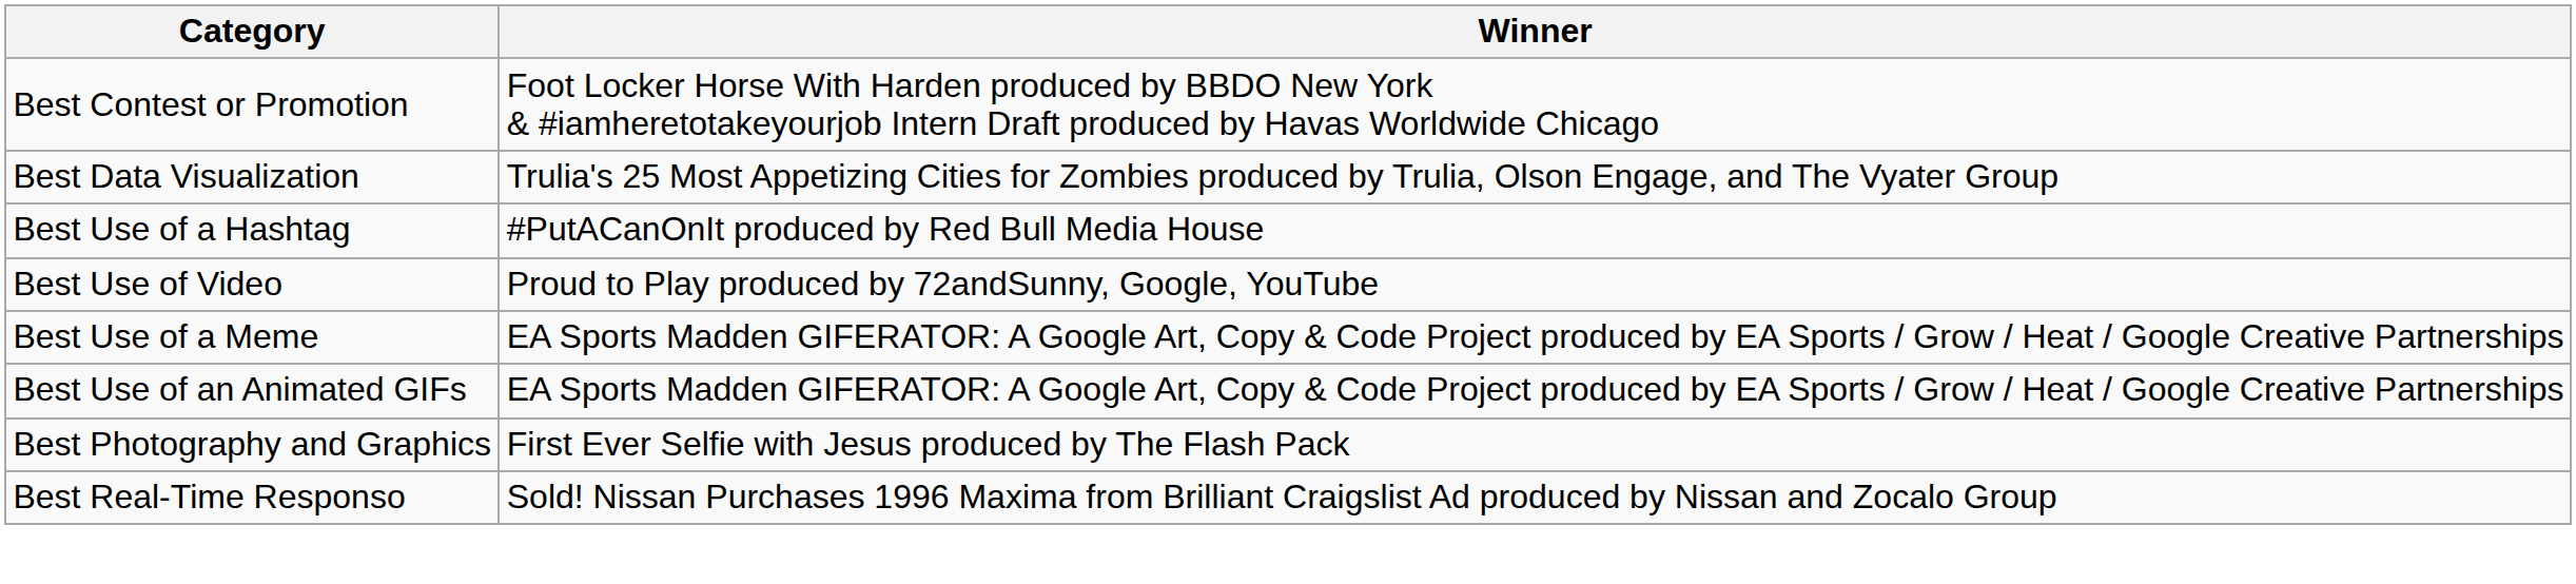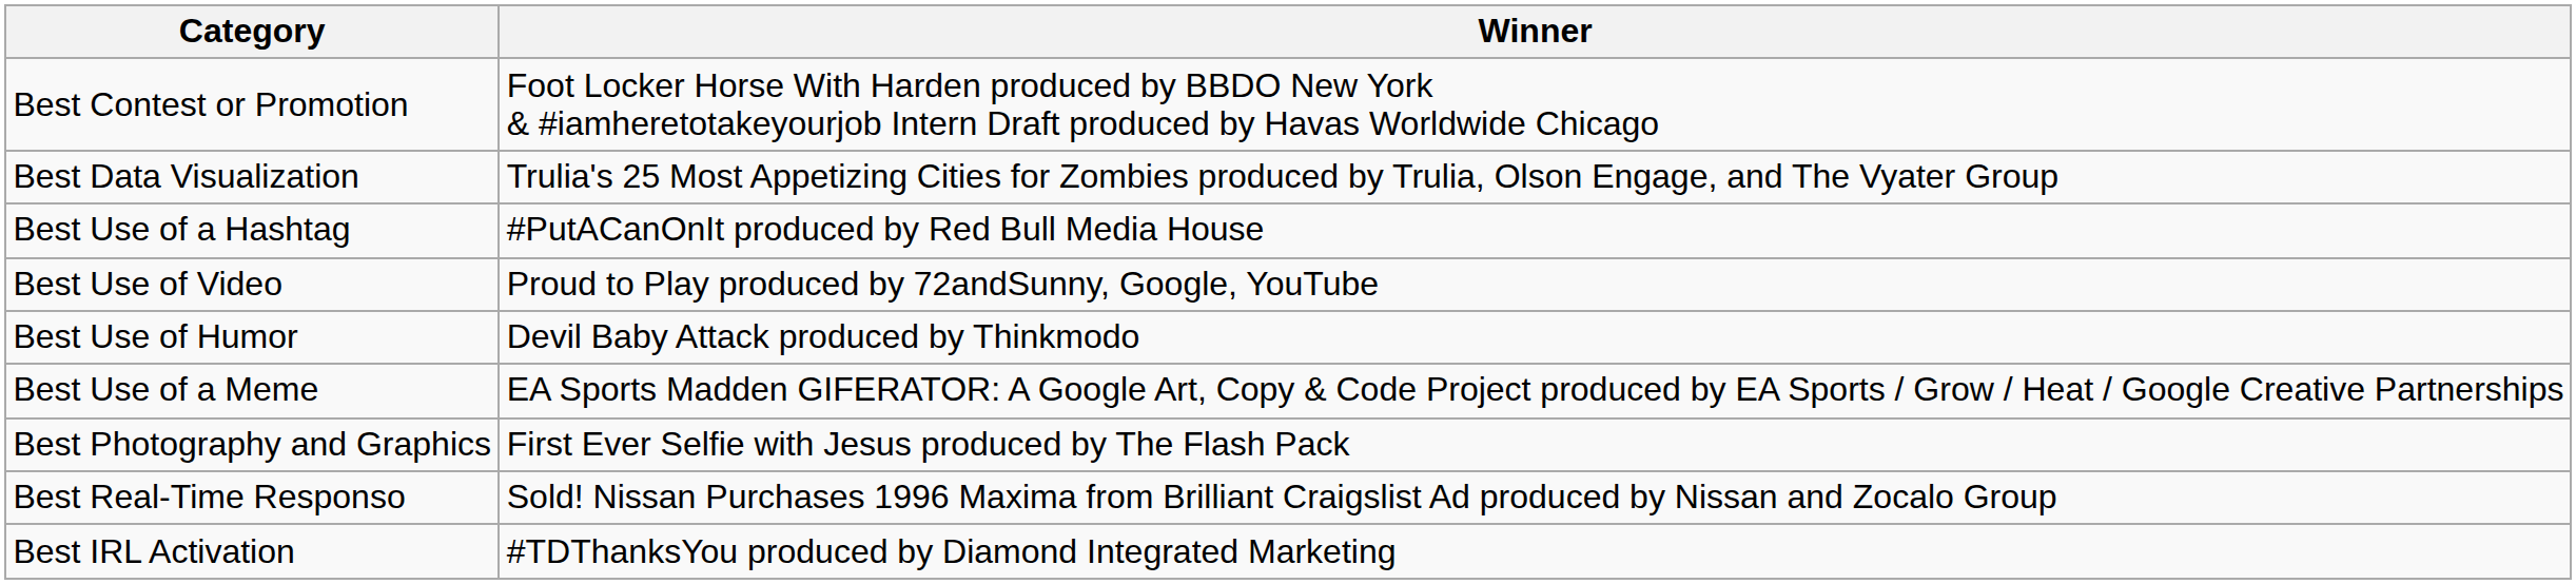+ row: Best Use of Humor | Devil Baby Attack produced by Thinkmodo
- row: Best Use of an Animated GIFs | EA Sports Madden GIFERATOR: A Google Art, Copy & Code Project produced by EA Sports / Grow / Heat / Google Creative Partnerships
+ row: Best IRL Activation | #TDThanksYou produced by Diamond Integrated Marketing
